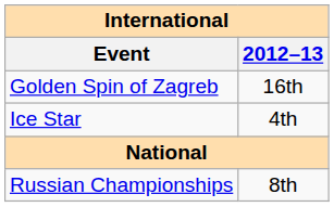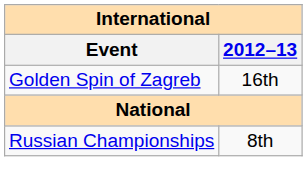- row: Ice Star | 4th
